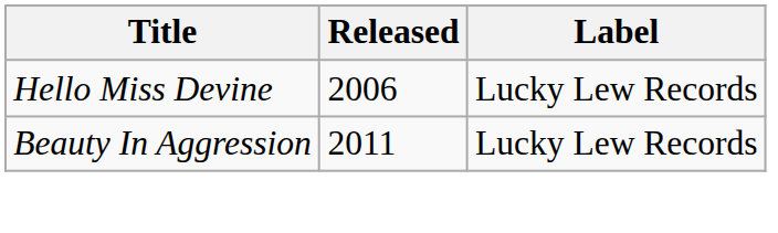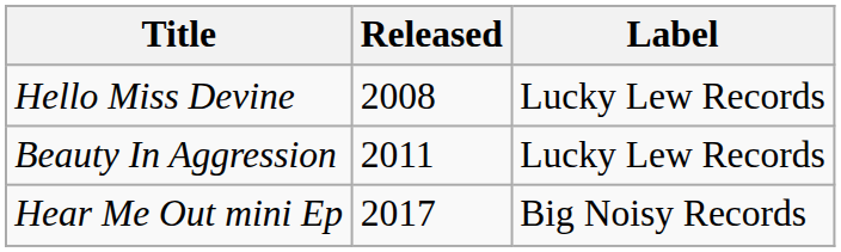Hello Miss Devine | Released: 2006 -> 2008
+ row: Hear Me Out mini Ep | 2017 | Big Noisy Records
